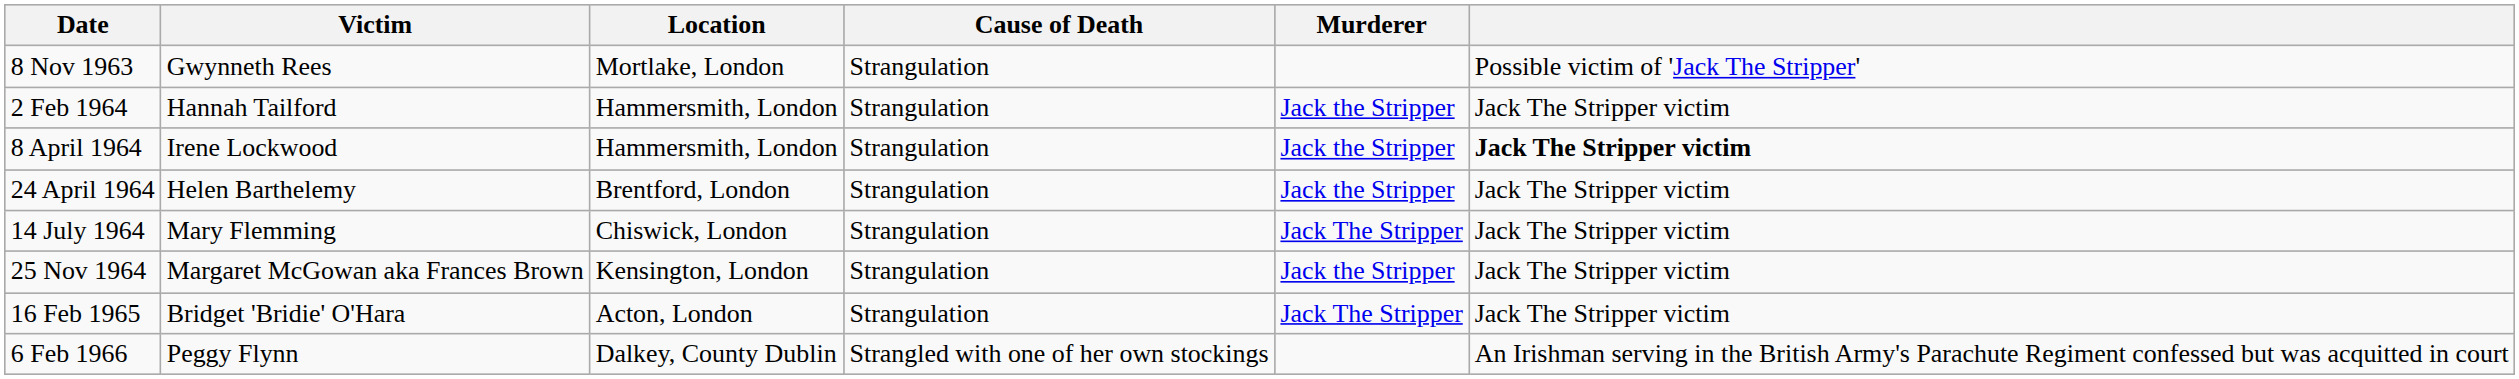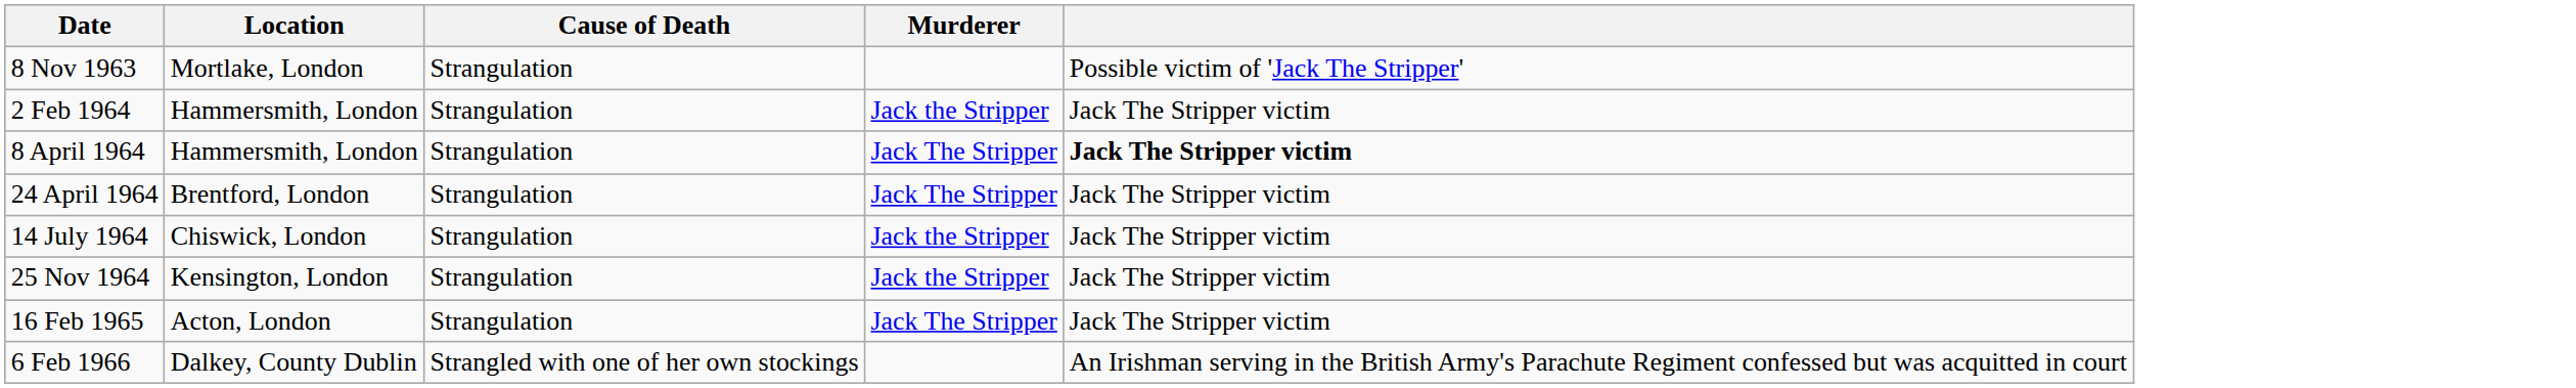- column: Victim | Gwynneth Rees | Hannah Tailford | Irene Lockwood | Helen Barthelemy | Mary Flemming | Margaret McGowan aka Frances Brown | Bridget 'Bridie' O'Hara | Peggy Flynn
8 April 1964 | Murderer: Jack the Stripper -> Jack The Stripper
24 April 1964 | Murderer: Jack the Stripper -> Jack The Stripper
14 July 1964 | Murderer: Jack The Stripper -> Jack the Stripper
